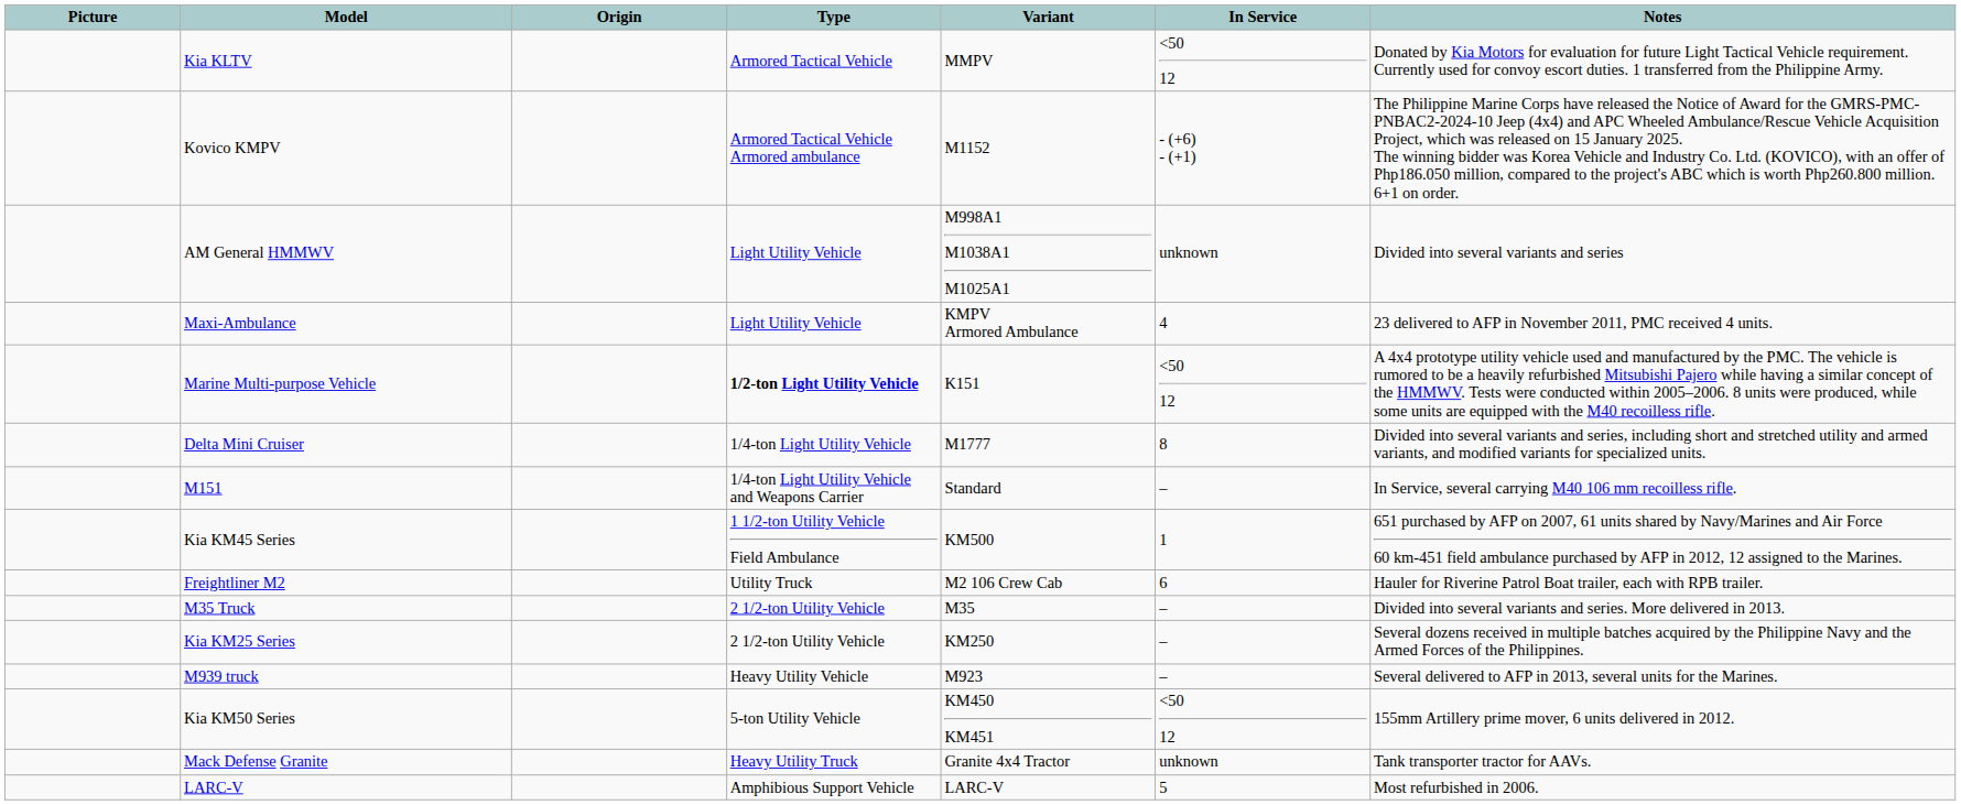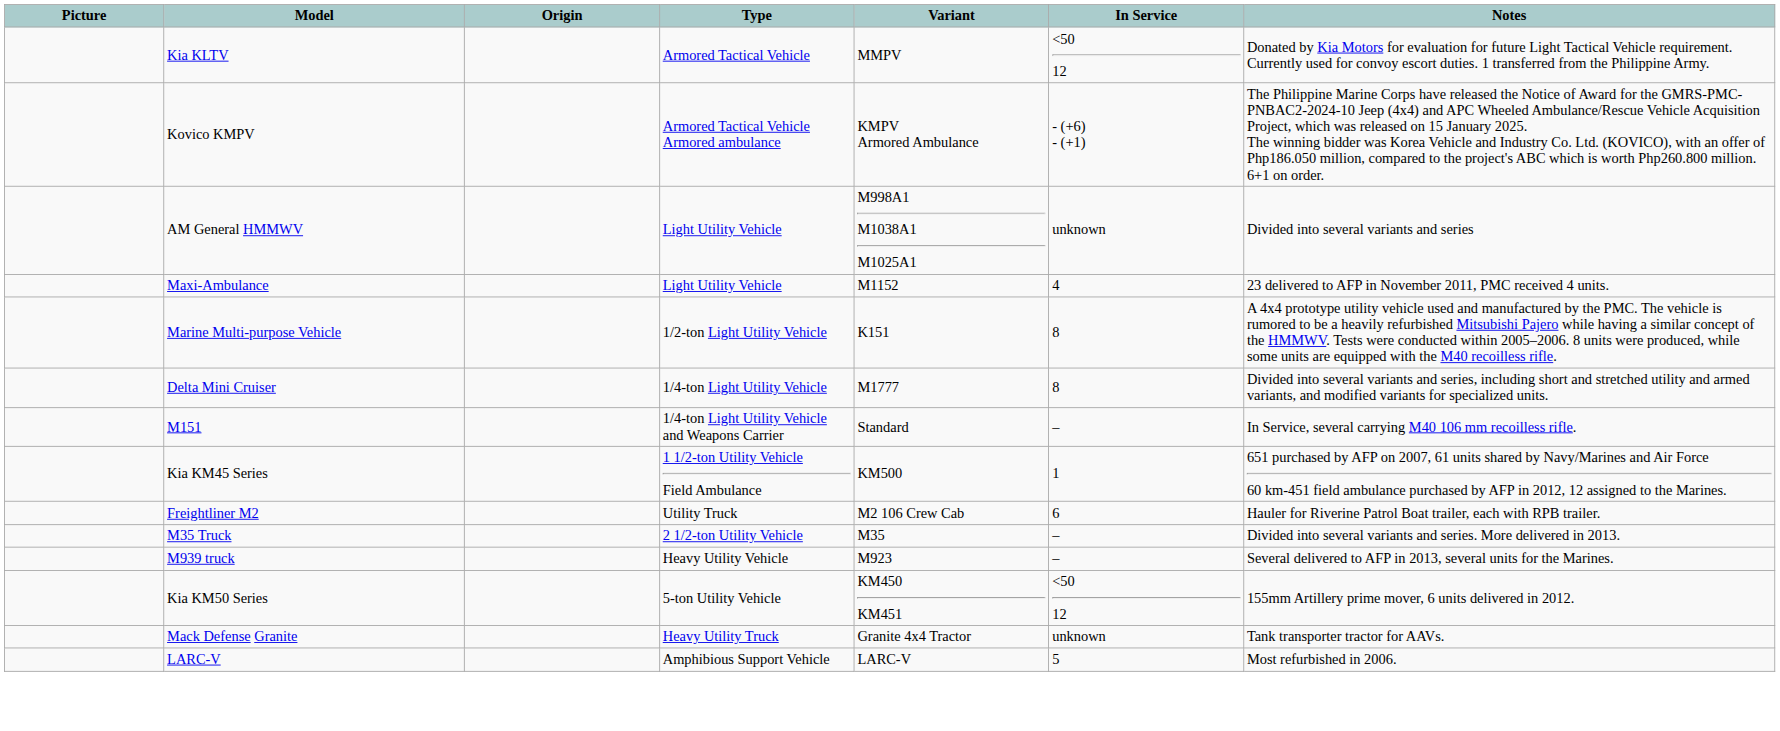Kovico KMPV | Variant: M1152 -> KMPV Armored Ambulance
Maxi-Ambulance | Variant: KMPV Armored Ambulance -> M1152
Marine Multi-purpose Vehicle | Type: bold -> normal
Marine Multi-purpose Vehicle | In Service: <50 12 -> 8
- row: Kia KM25 Series | 2 1/2-ton Utility Vehicle | KM250 | – | Several dozens received in multiple batches acquired by the Philippine Navy and the Armed Forces of the Philippines.
